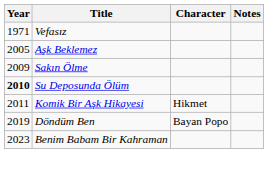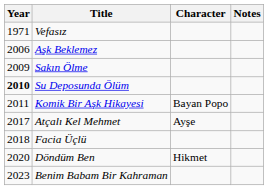Aşk Beklemez | Year: 2005 -> 2006
Komik Bir Aşk Hikayesi | Character: Hikmet -> Bayan Popo
+ row: 2017 | Atçalı Kel Mehmet | Ayşe
+ row: 2018 | Facia Üçlü
Döndüm Ben | Year: 2019 -> 2020
Döndüm Ben | Character: Bayan Popo -> Hikmet
